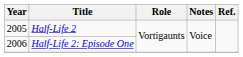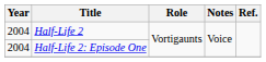Half-Life 2 | Year: 2005 -> 2004
Half-Life 2: Episode One | Year: 2006 -> 2004
